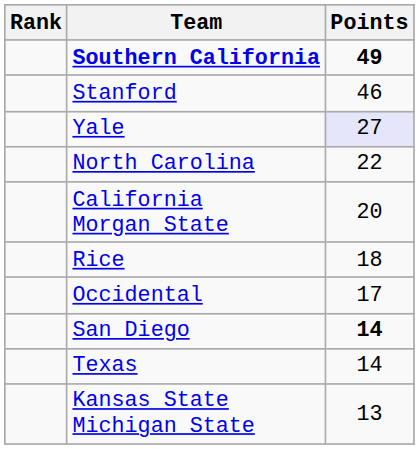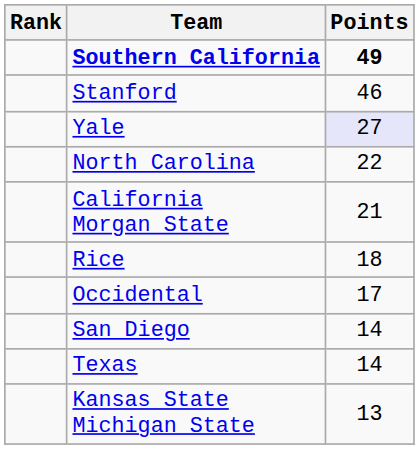California Morgan State | Points: 20 -> 21
San Diego | Points: bold -> normal
